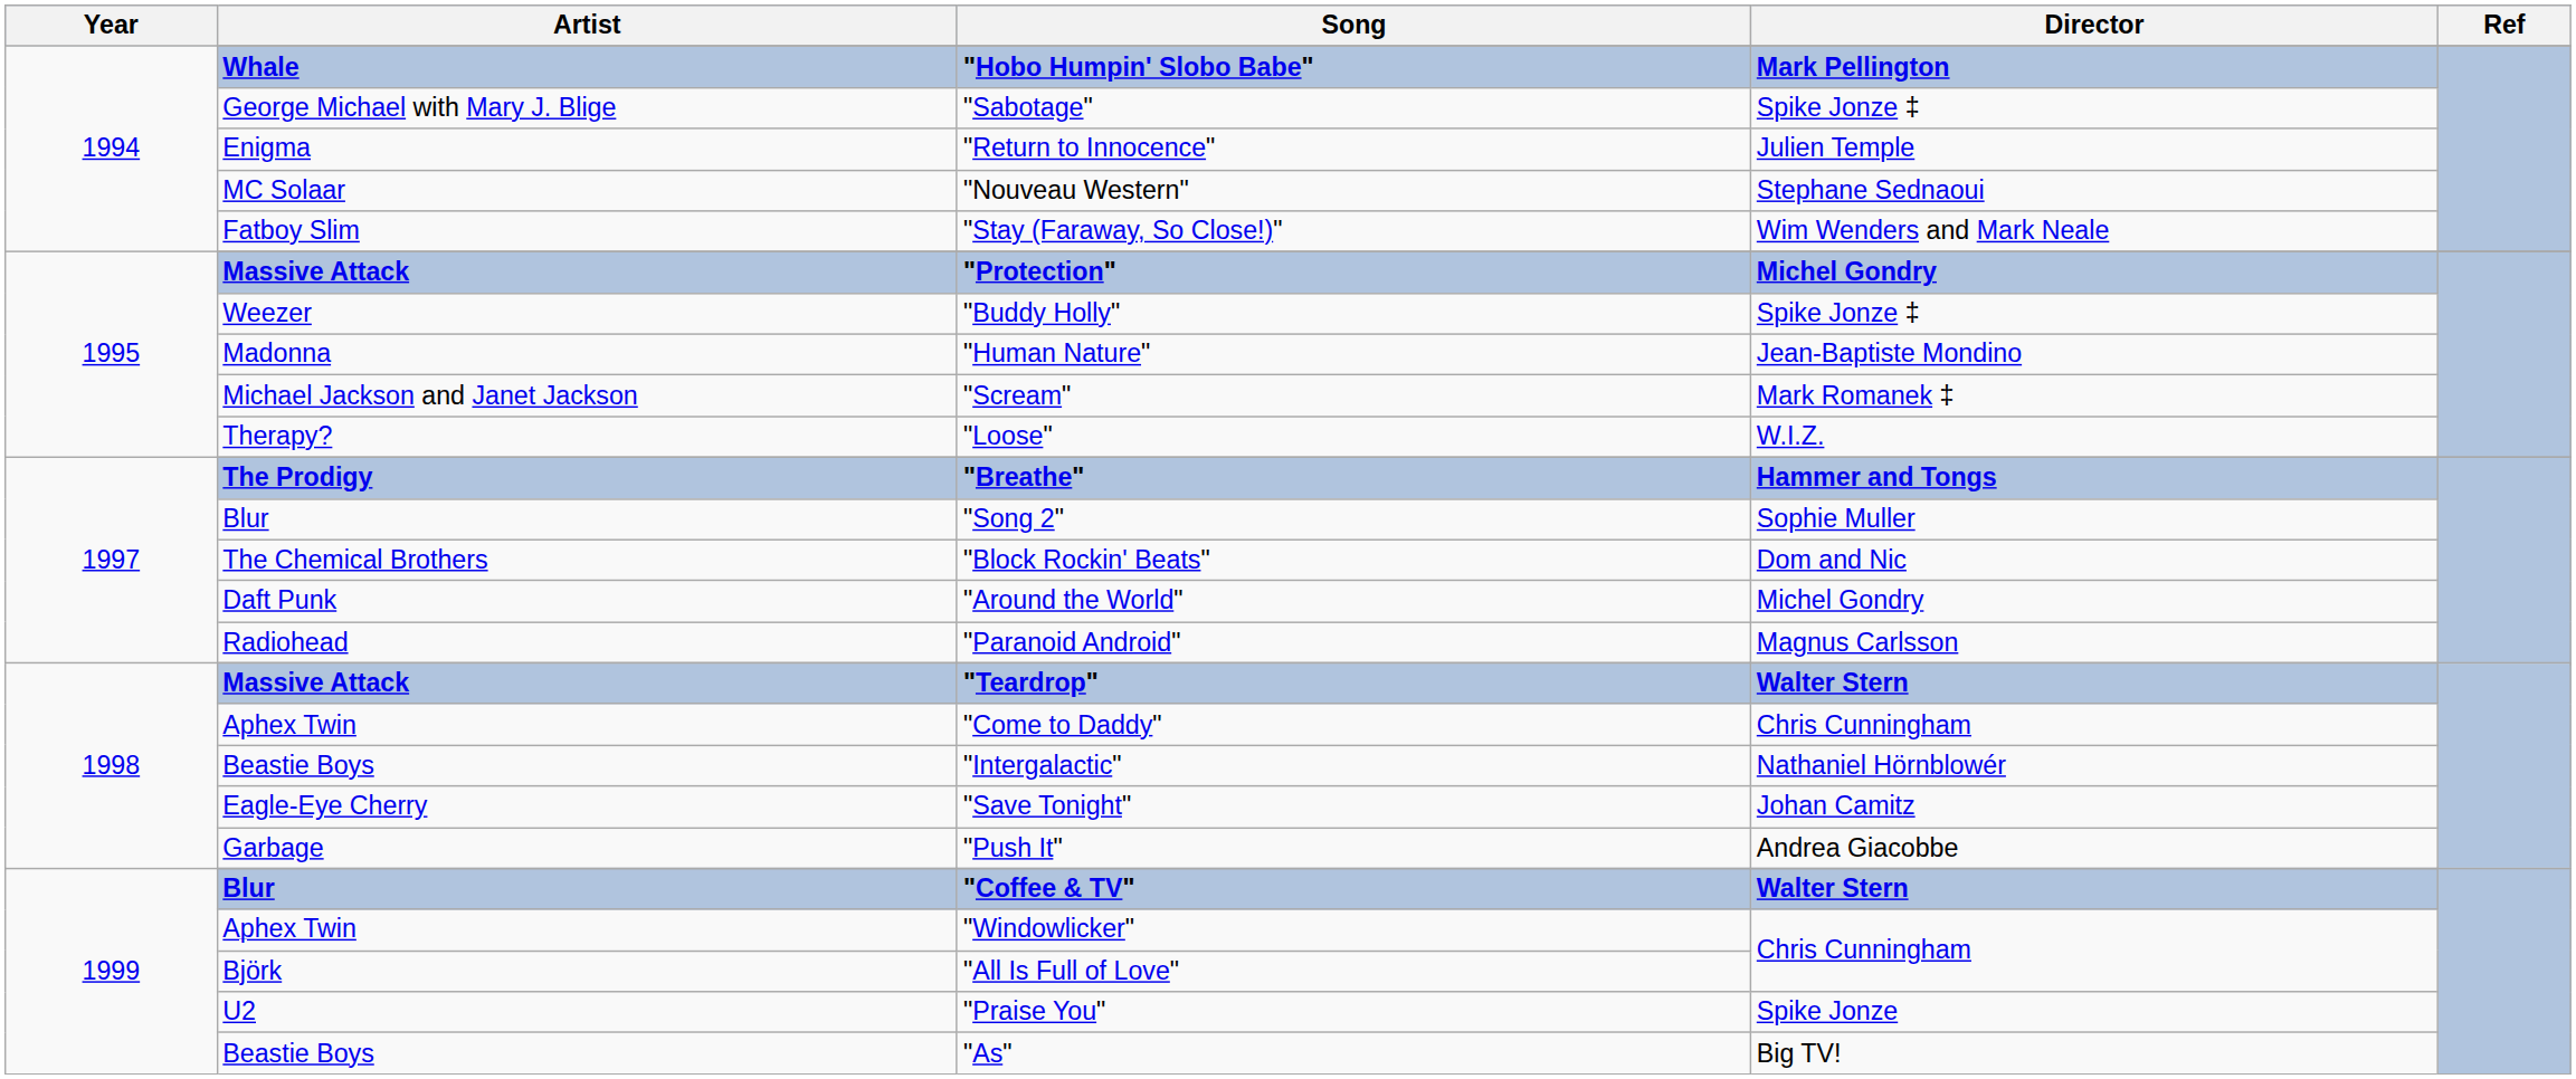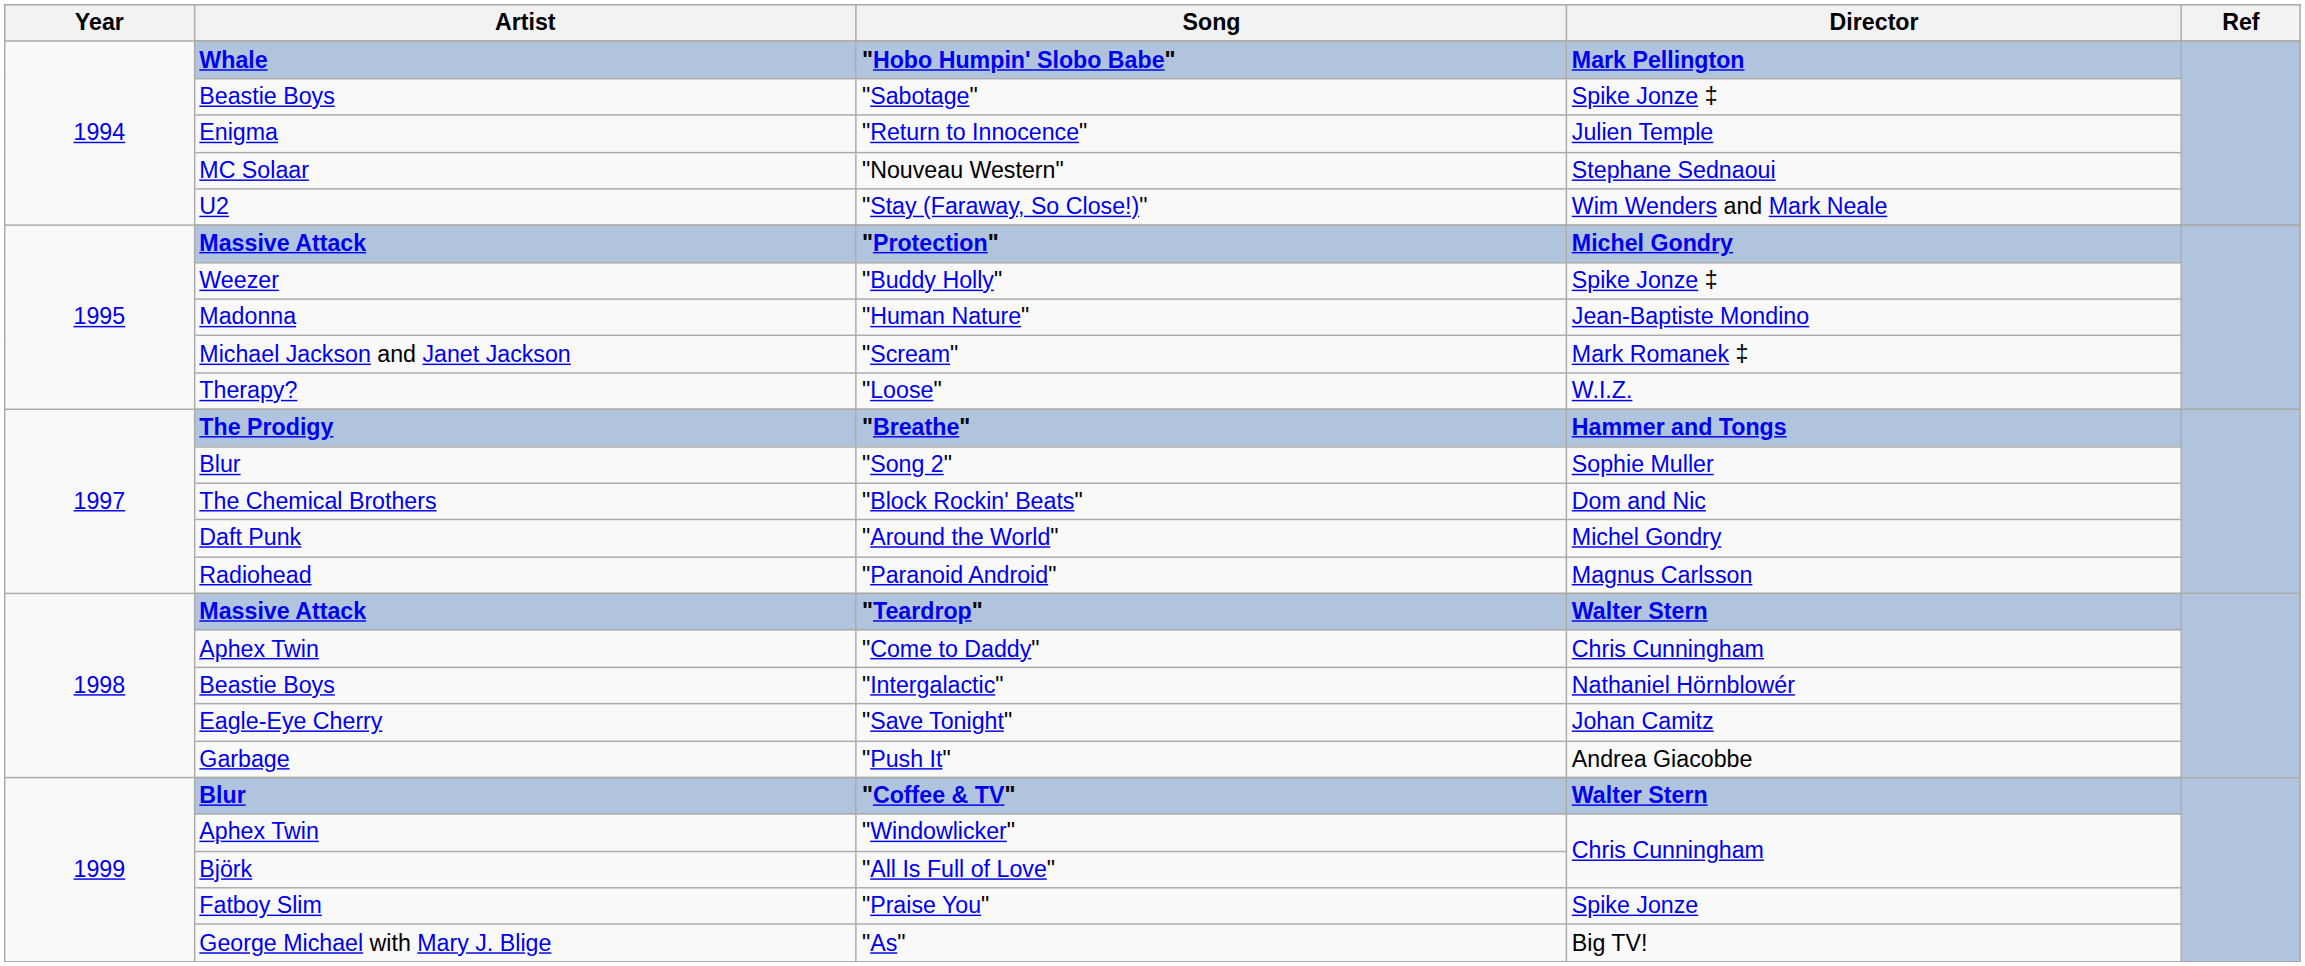"Sabotage" | Artist: George Michael with Mary J. Blige -> Beastie Boys
"Stay (Faraway, So Close!)" | Artist: Fatboy Slim -> U2
"Praise You" | Artist: U2 -> Fatboy Slim
"As" | Artist: Beastie Boys -> George Michael with Mary J. Blige
